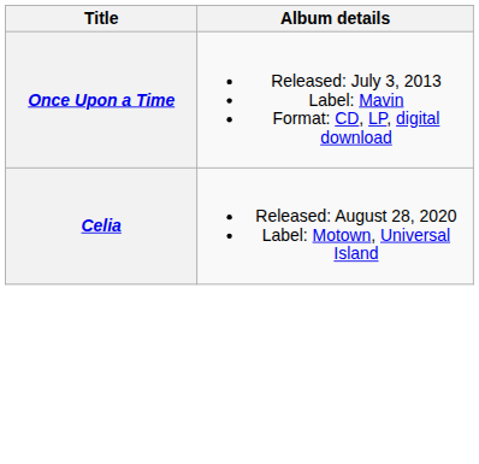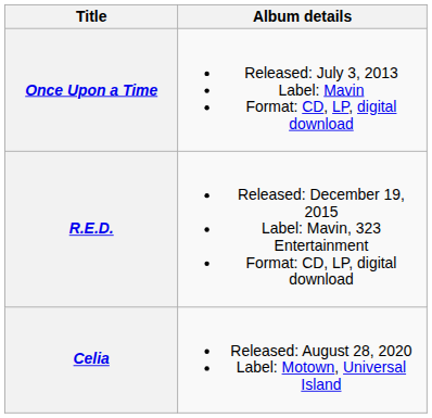+ row: R.E.D. | Released: December 19, 2015 Label: Mavin, 323 Entertainment Format: CD, LP, digital download
